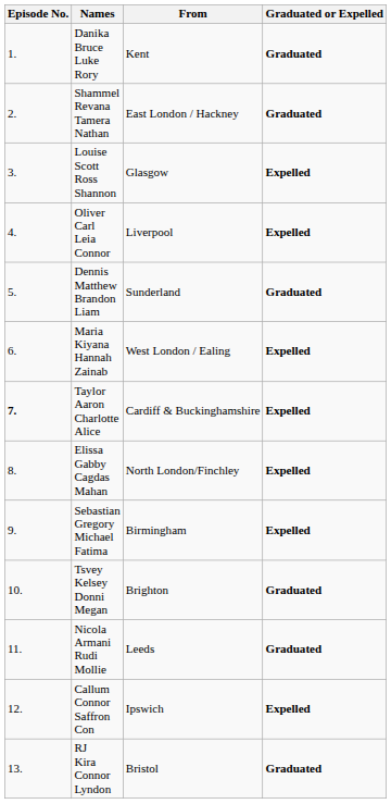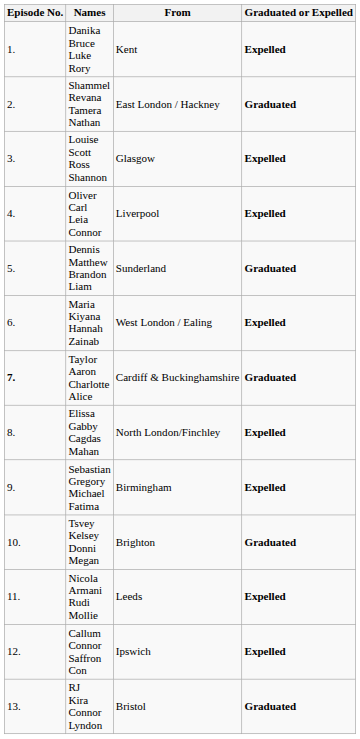Danika Bruce Luke Rory | Graduated or Expelled: Graduated -> Expelled
Taylor Aaron Charlotte Alice | Graduated or Expelled: Expelled -> Graduated
Nicola Armani Rudi Mollie | Graduated or Expelled: Graduated -> Expelled
